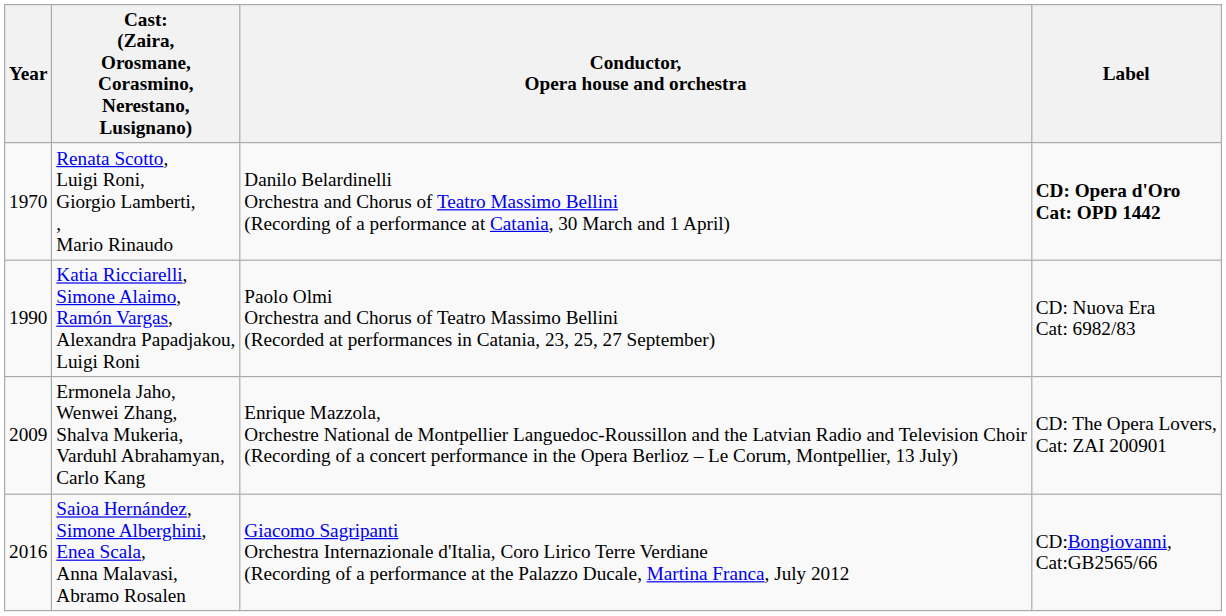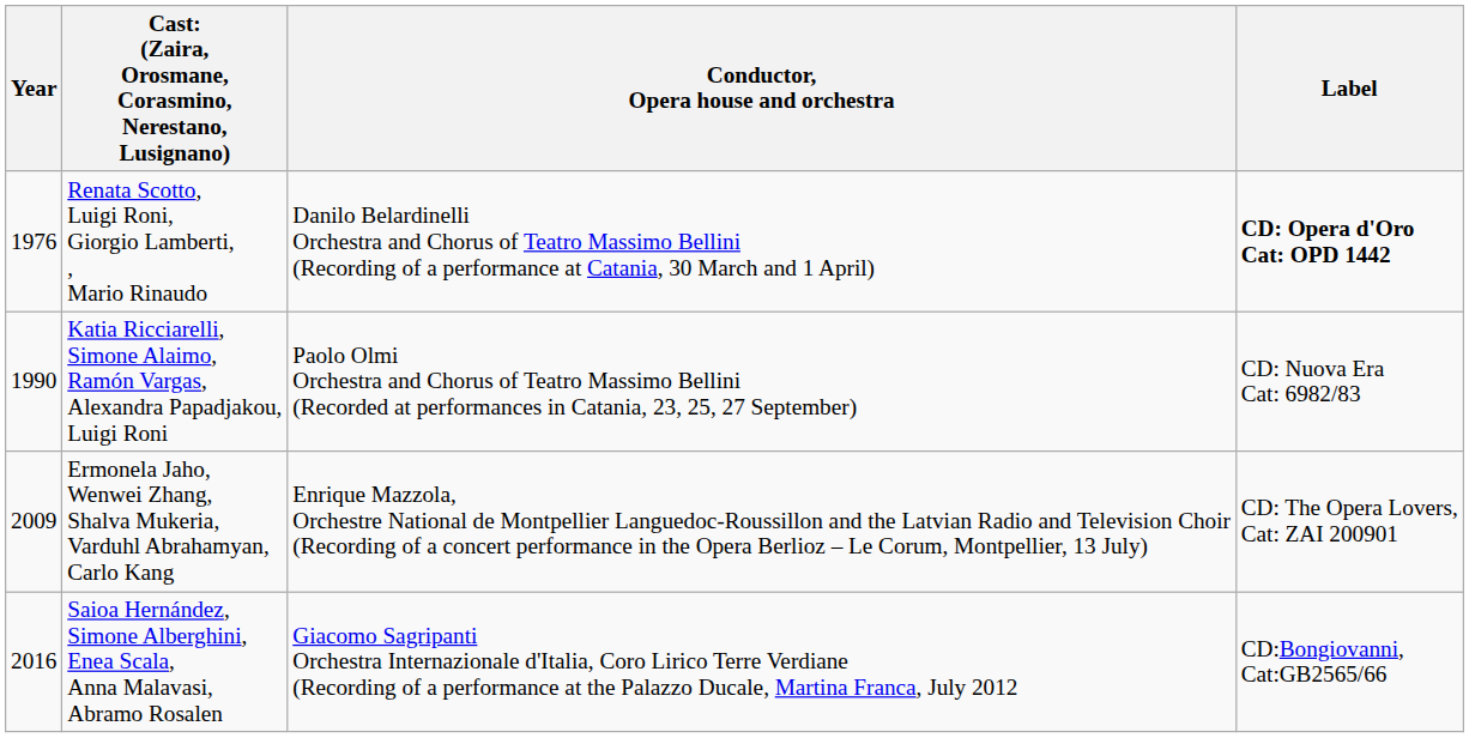Renata Scotto, Luigi Roni, Giorgio Lamberti, , Mario Rinaudo | Year: 1970 -> 1976
